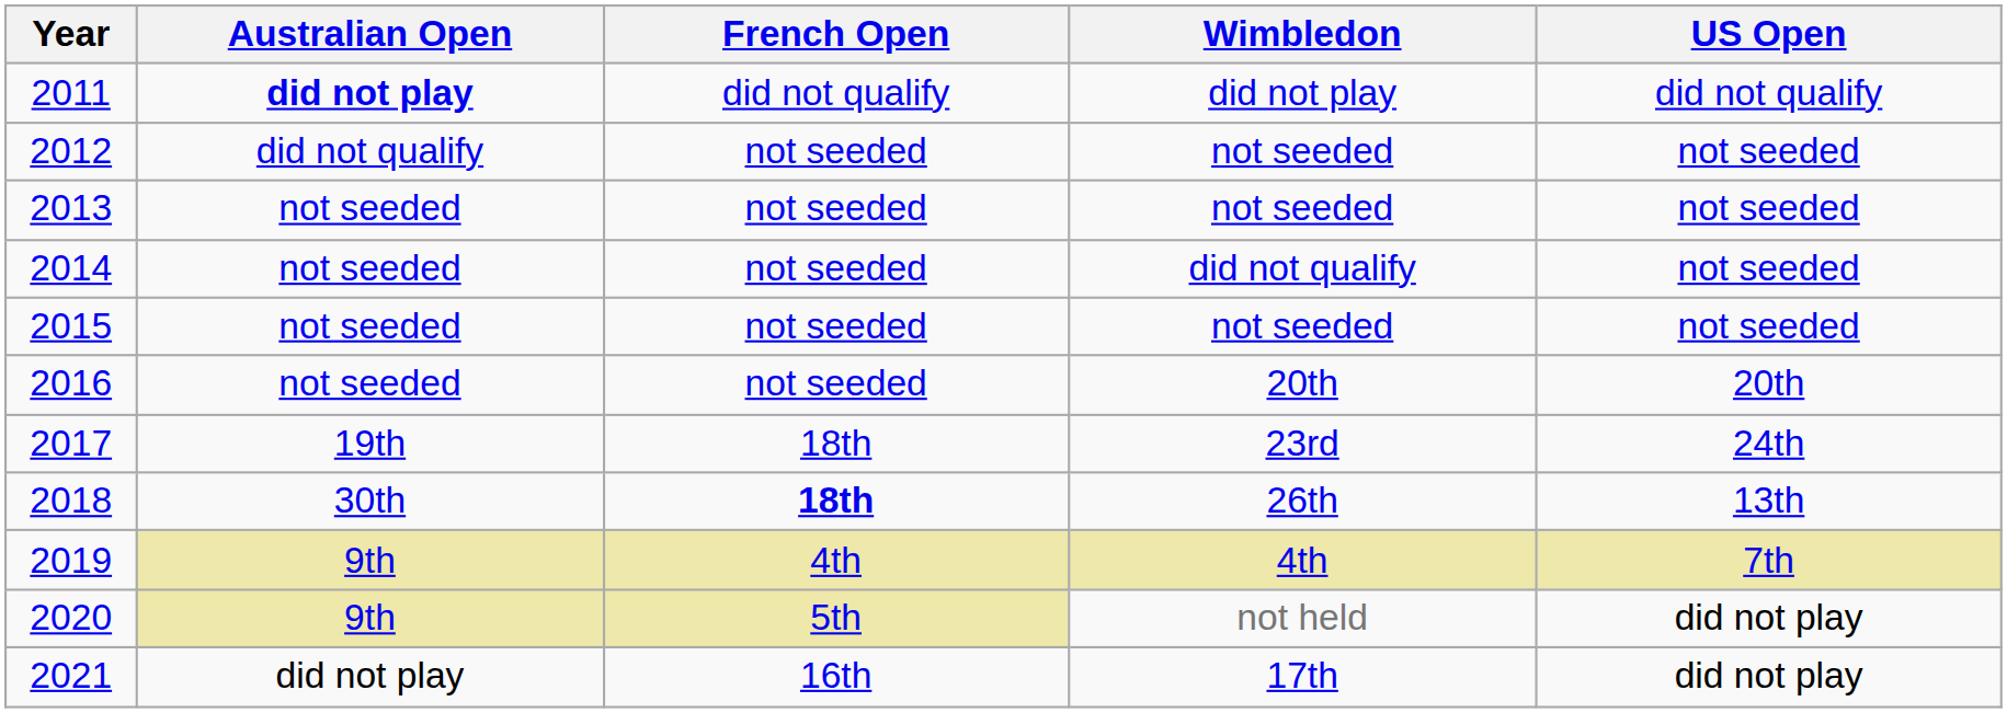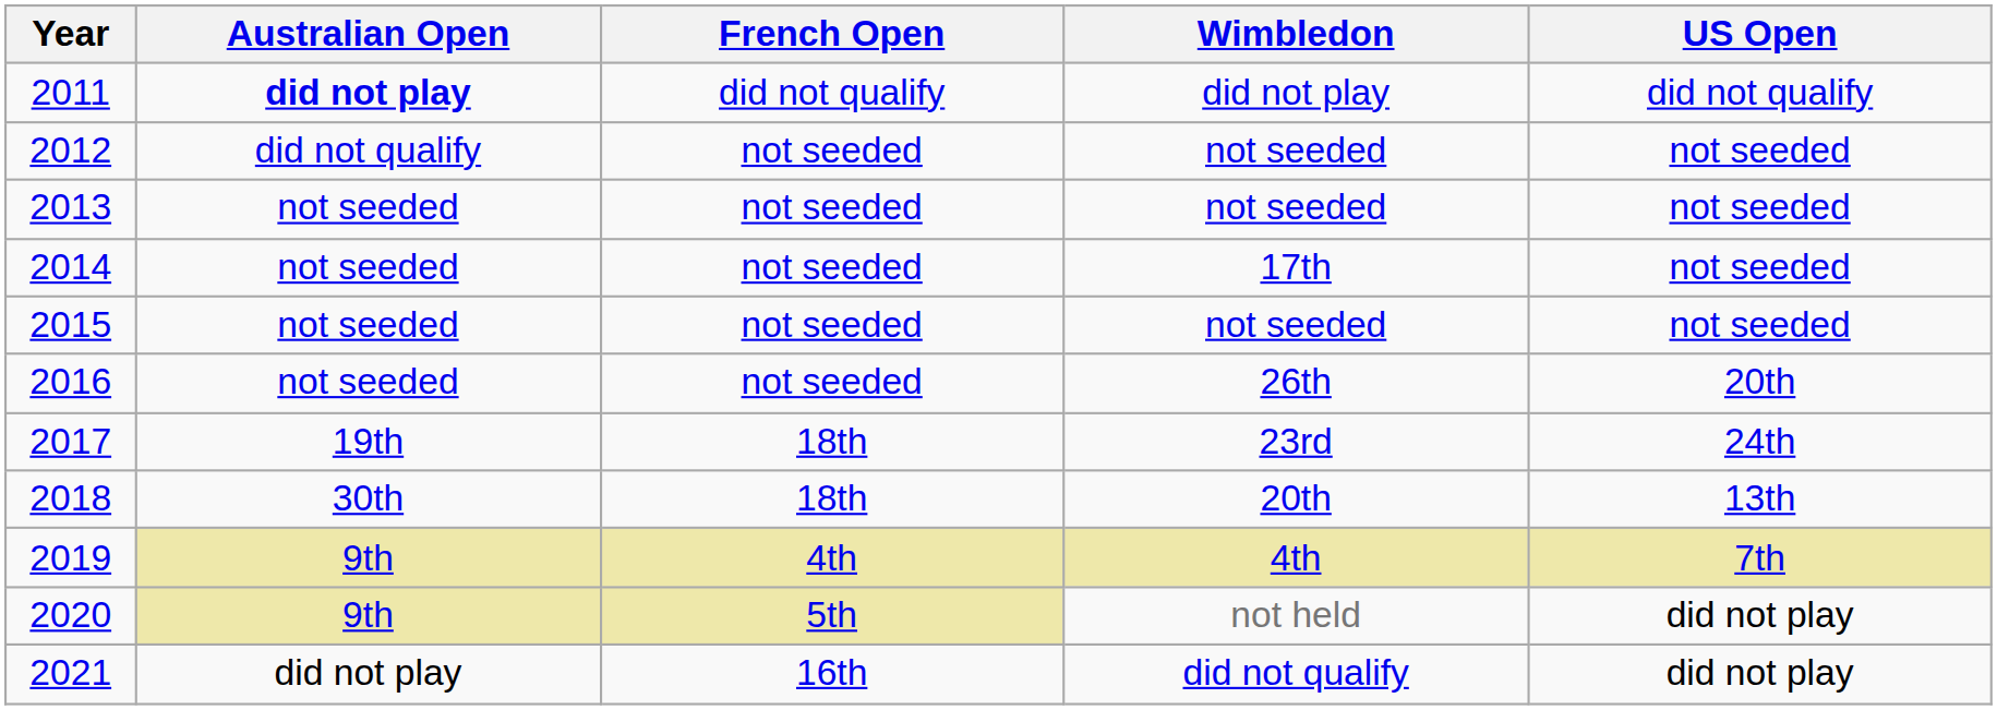2014 | Wimbledon: did not qualify -> 17th
2016 | Wimbledon: 20th -> 26th
2018 | French Open: bold -> normal
2018 | Wimbledon: 26th -> 20th
2021 | Wimbledon: 17th -> did not qualify
